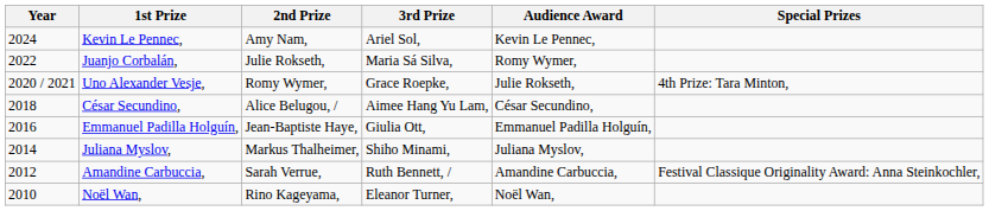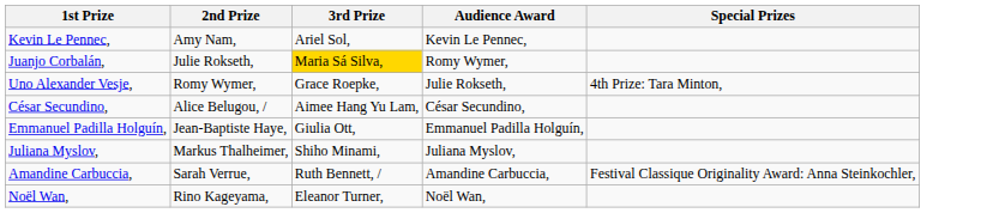- column: Year | 2024 | 2022 | 2020 / 2021 | 2018 | 2016 | 2014 | 2012 | 2010
Juanjo Corbalán, | 3rd Prize: no background -> gold background
